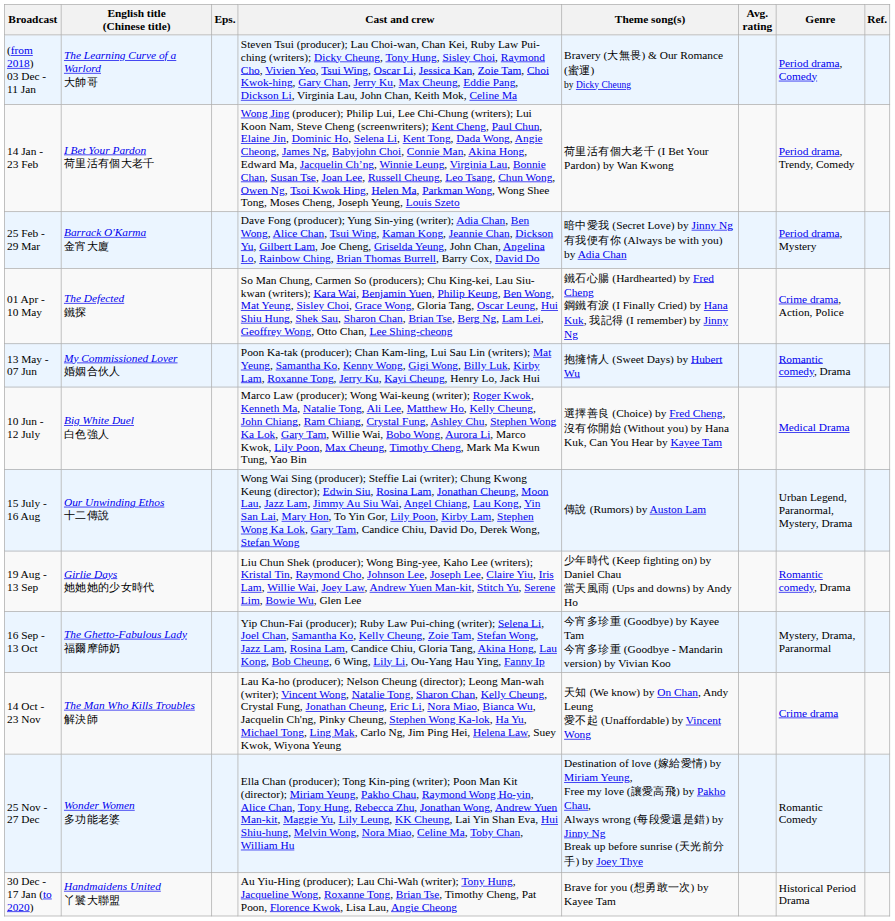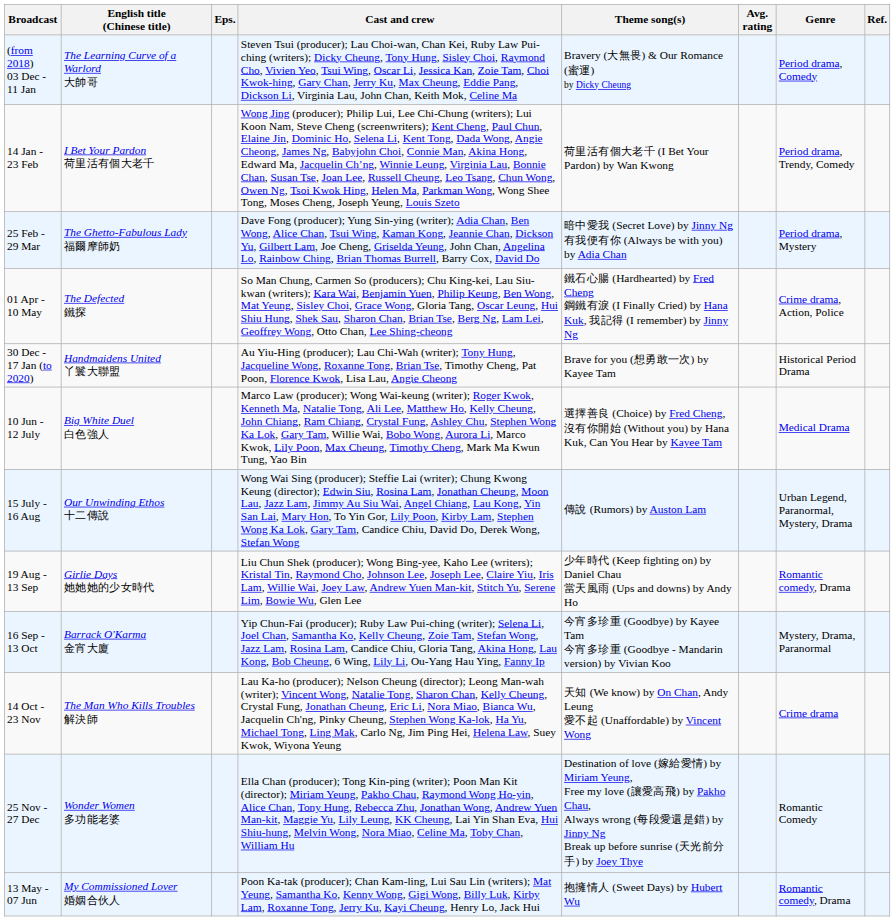25 Feb - 29 Mar | English title (Chinese title): Barrack O'Karma 金宵大廈 -> The Ghetto-Fabulous Lady 福爾摩師奶
rows swapped: 13 May - 07 Jun <-> 30 Dec - 17 Jan (to 2020)
16 Sep - 13 Oct | English title (Chinese title): The Ghetto-Fabulous Lady 福爾摩師奶 -> Barrack O'Karma 金宵大廈
